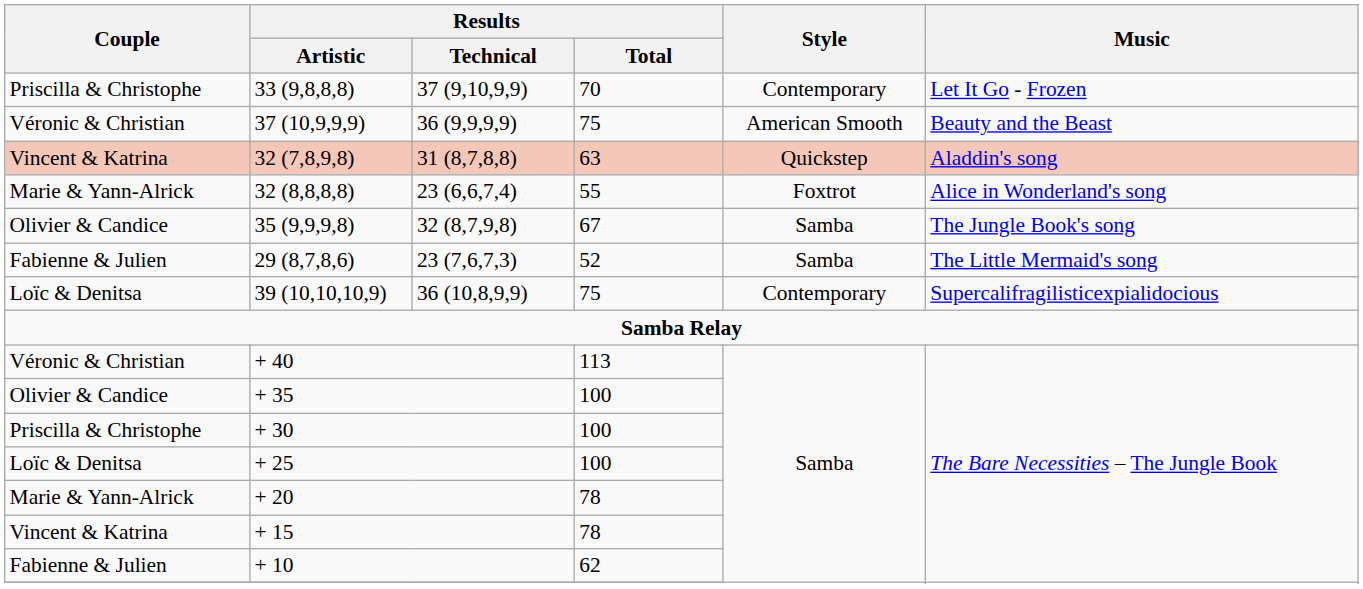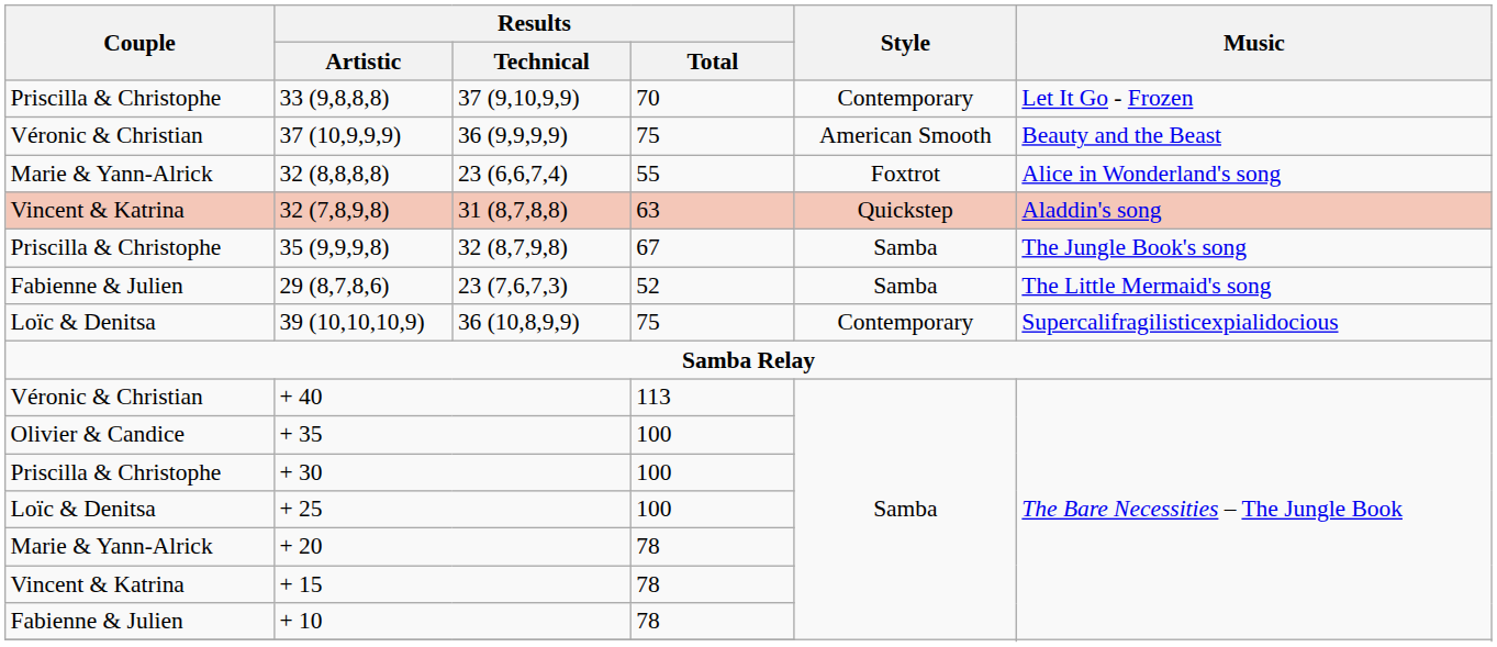rows swapped: 32 (7,8,9,8) <-> 32 (8,8,8,8)
35 (9,9,9,8) | Couple: Olivier & Candice -> Priscilla & Christophe
+ 10 | Results / Total: 62 -> 78
